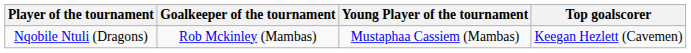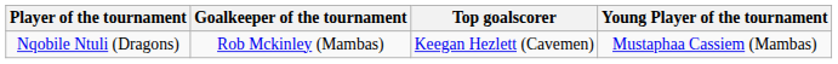columns swapped: Top goalscorer <-> Young Player of the tournament
